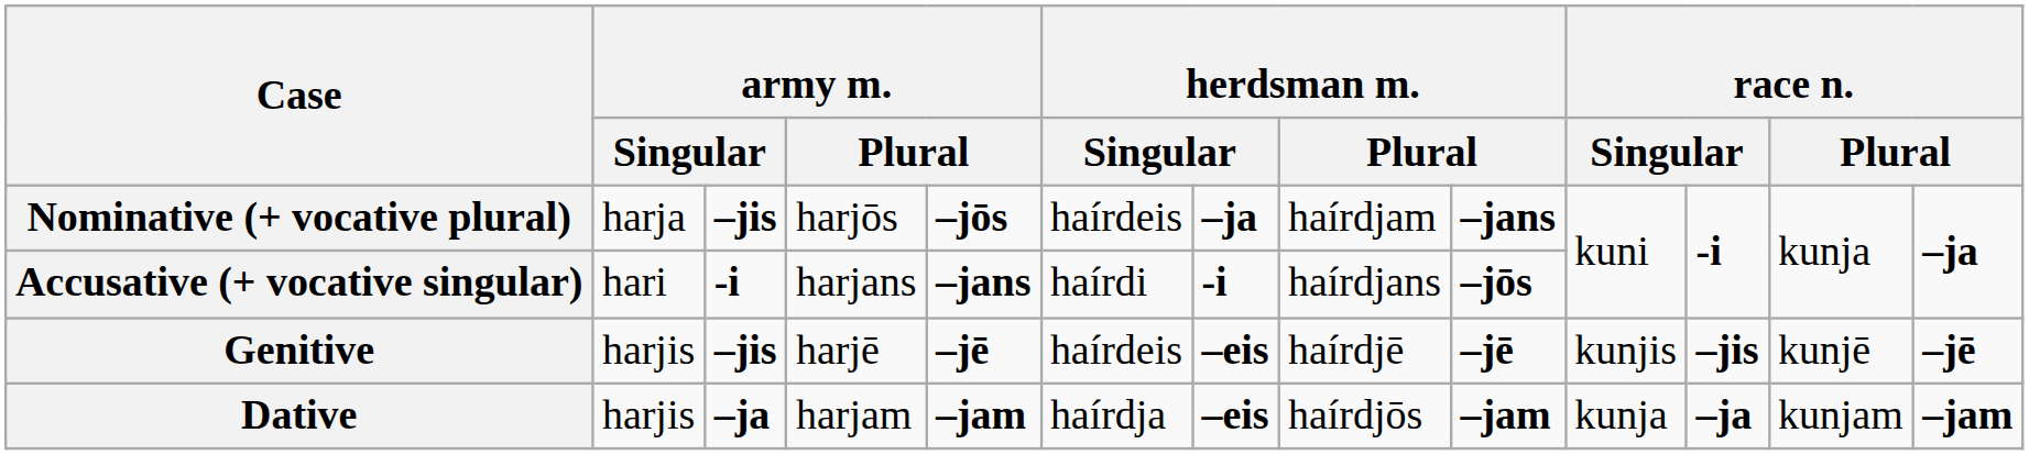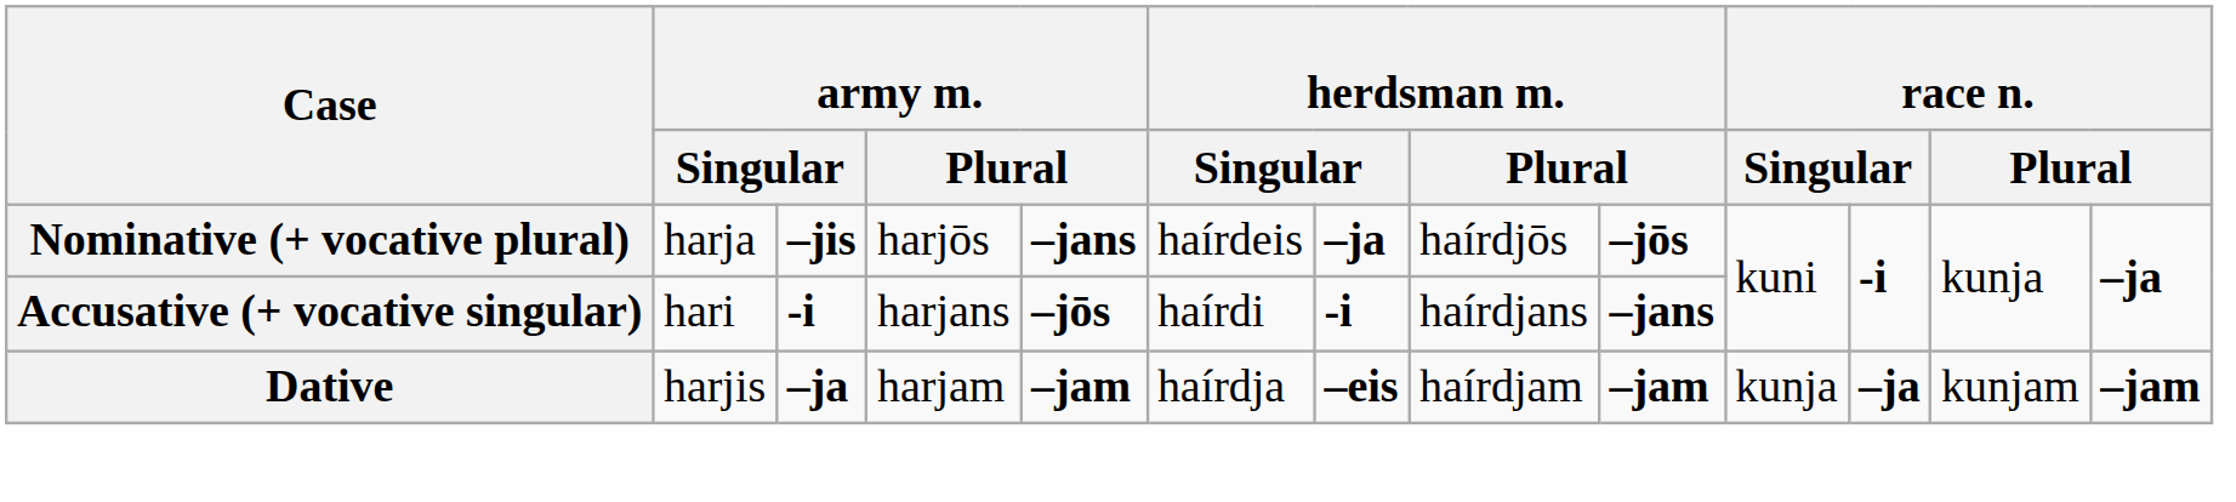Nominative (+ vocative plural) | column 5: –jōs -> –jans
Nominative (+ vocative plural) | column 8: haírdjam -> haírdjōs
Nominative (+ vocative plural) | column 9: –jans -> –jōs
Accusative (+ vocative singular) | column 5: –jans -> –jōs
Accusative (+ vocative singular) | column 9: –jōs -> –jans
- row: Genitive | harjis | –jis | harjē | –jē | haírdeis | –eis | haírdjē | –jē | kunjis | –jis | kunjē | –jē
Dative | column 8: haírdjōs -> haírdjam
